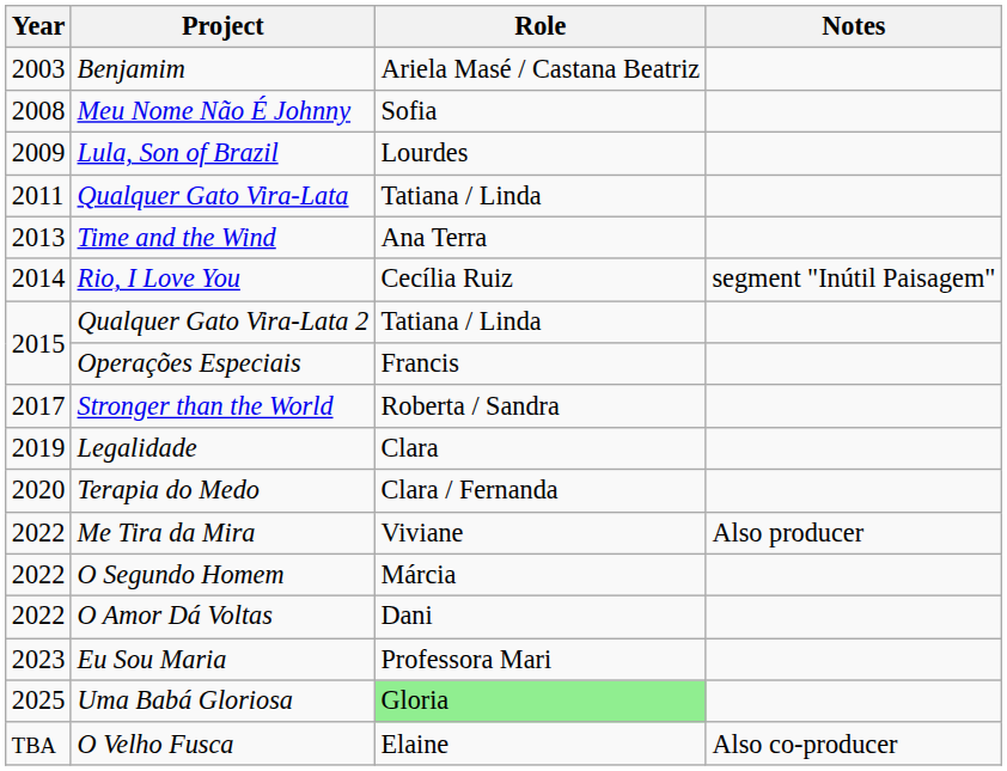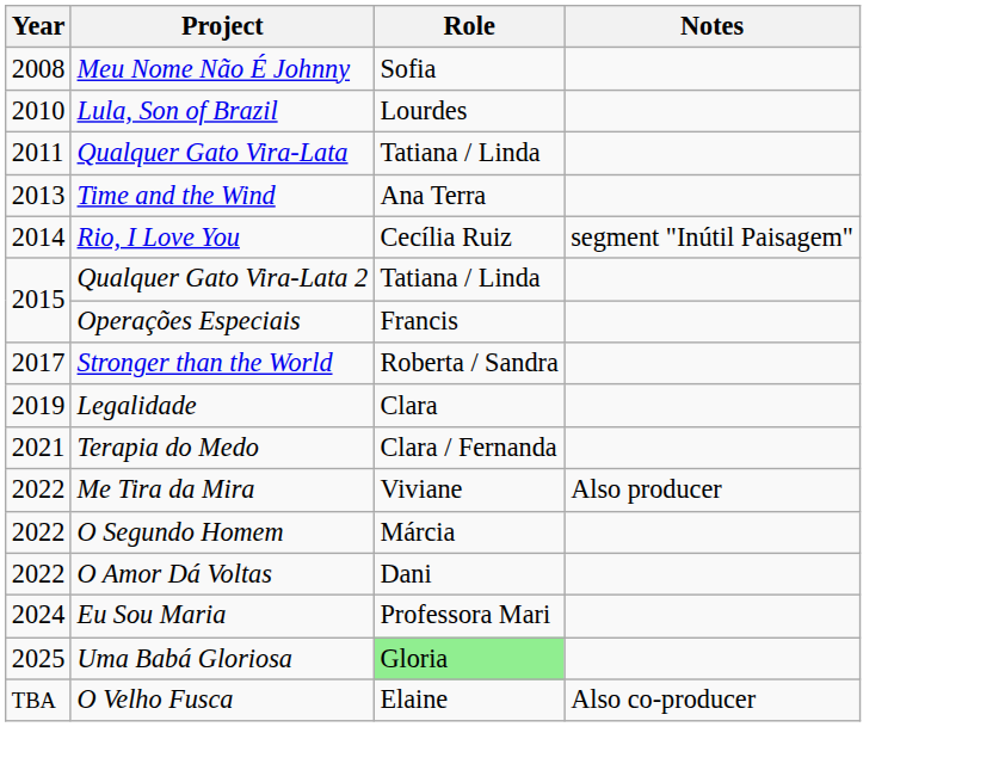- row: 2003 | Benjamim | Ariela Masé / Castana Beatriz
Lula, Son of Brazil | Year: 2009 -> 2010
Terapia do Medo | Year: 2020 -> 2021
Eu Sou Maria | Year: 2023 -> 2024
